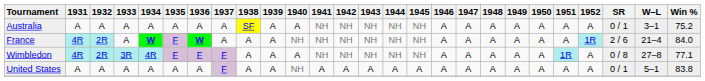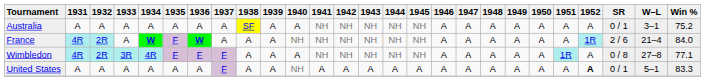United States | 1952: normal -> bold
United States | Win %: 83.8 -> 83.3
